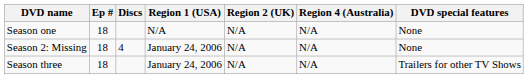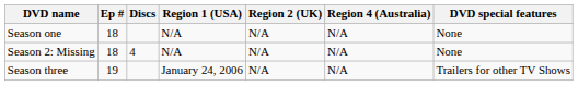Season 2: Missing | Region 1 (USA): January 24, 2006 -> N/A
Season three | Ep #: 18 -> 19
